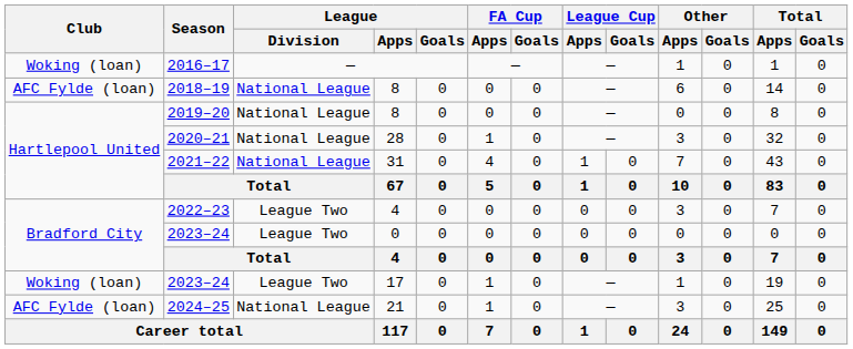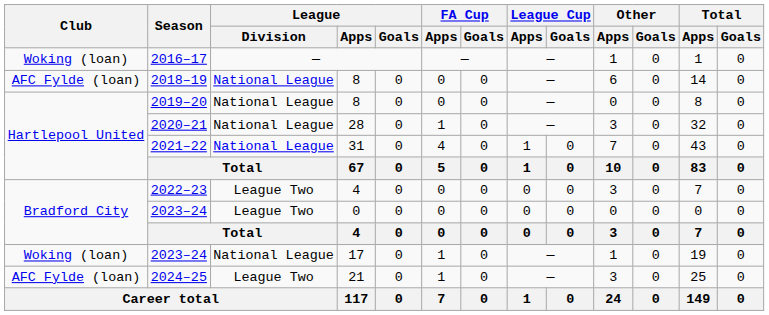2023–24 / 17 | League / Division: League Two -> National League
2024–25 | League / Division: National League -> League Two
